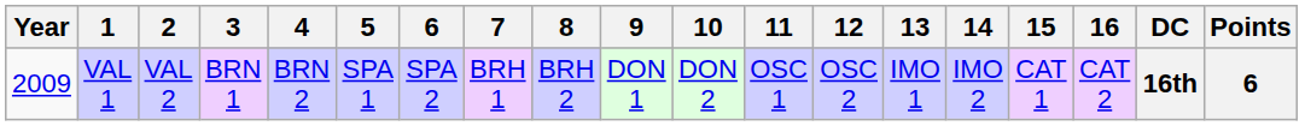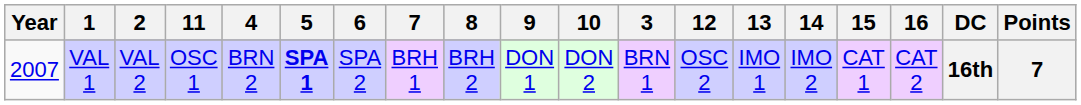columns swapped: 3 <-> 11
VAL 1 | Year: 2009 -> 2007
VAL 1 | 5: normal -> bold
VAL 1 | Points: 6 -> 7
